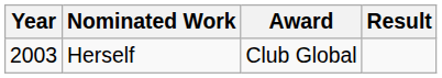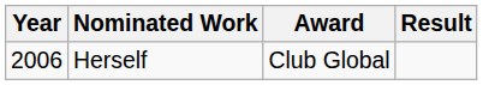Herself | Year: 2003 -> 2006
